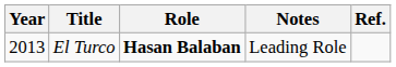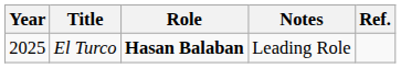El Turco | Year: 2013 -> 2025
